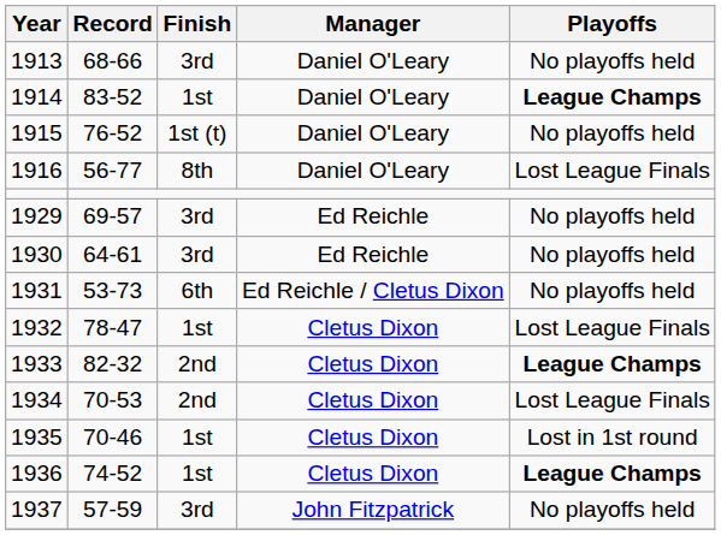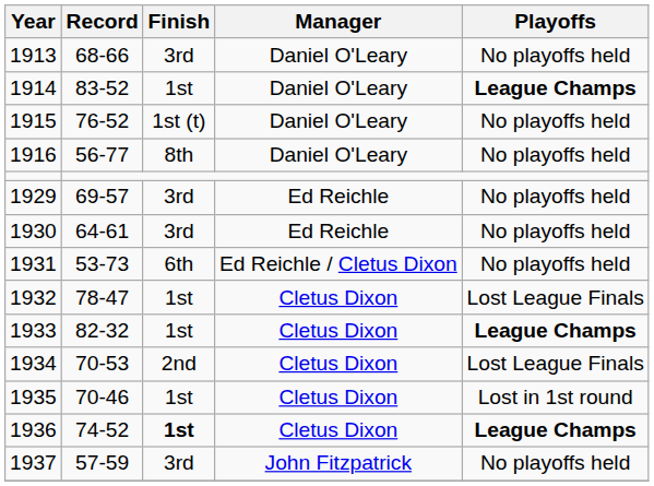1916 | Playoffs: Lost League Finals -> No playoffs held
1933 | Finish: 2nd -> 1st
1936 | Finish: normal -> bold
